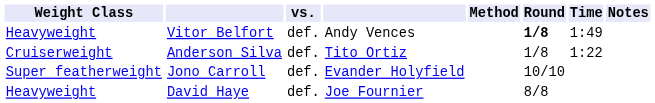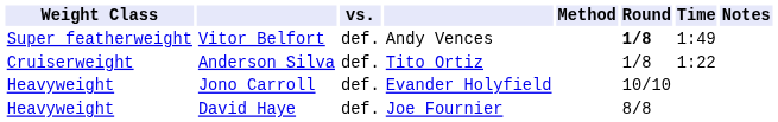Vitor Belfort | Weight Class: Heavyweight -> Super featherweight
Jono Carroll | Weight Class: Super featherweight -> Heavyweight
